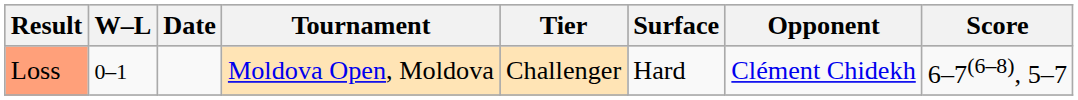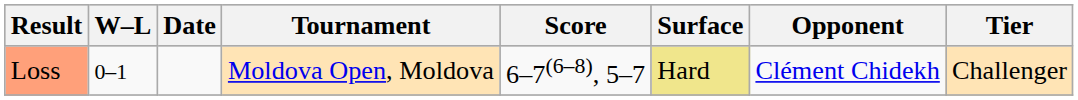columns swapped: Tier <-> Score
Loss | Surface: no background -> khaki background
